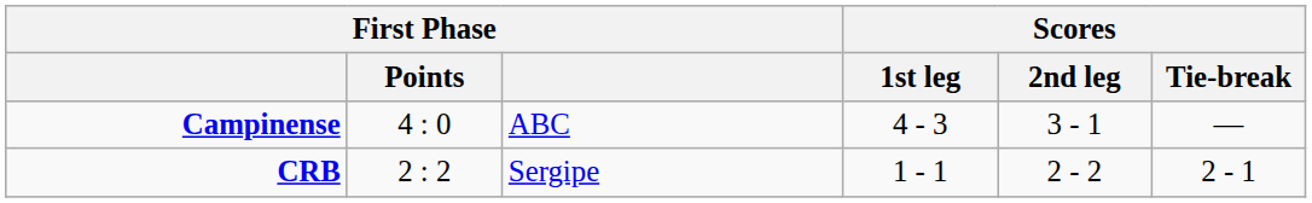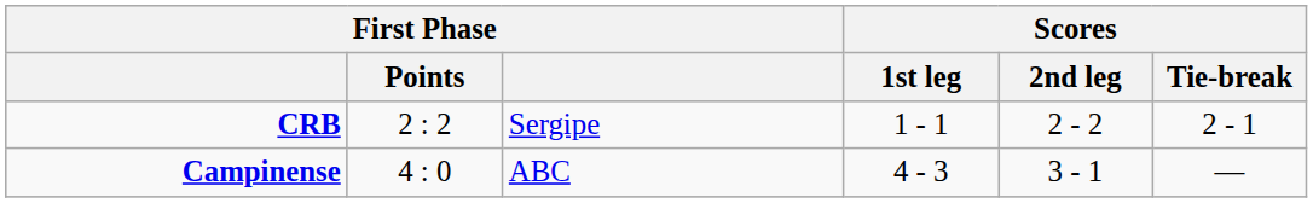rows swapped: Campinense <-> CRB
